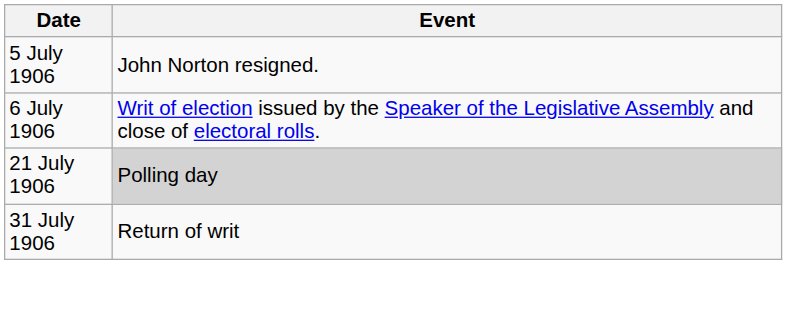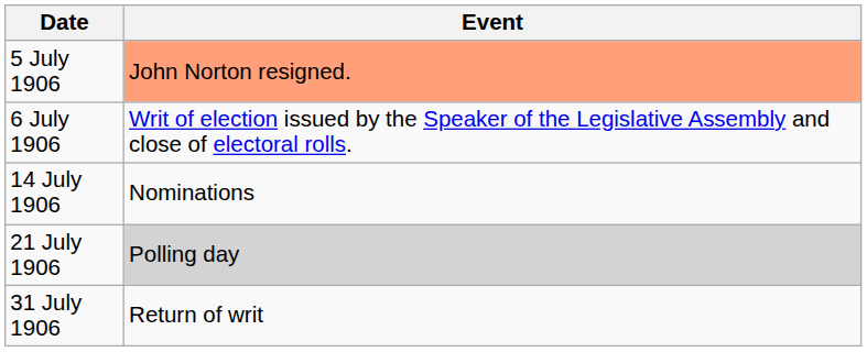5 July 1906 | Event: no background -> lightsalmon background
+ row: 14 July 1906 | Nominations
